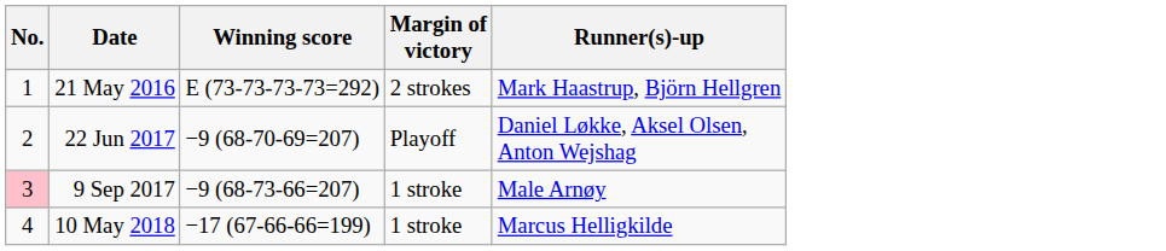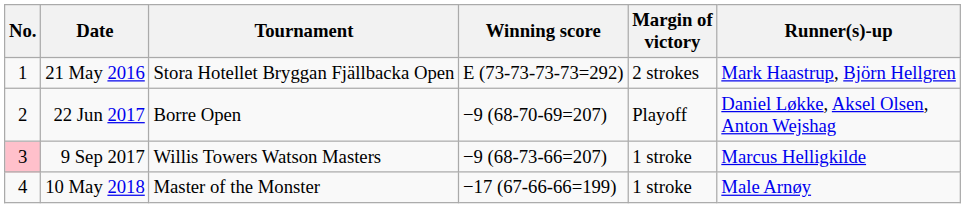+ column: Tournament | Stora Hotellet Bryggan Fjällbacka Open | Borre Open | Willis Towers Watson Masters | Master of the Monster
9 Sep 2017 | Runner(s)-up: Male Arnøy -> Marcus Helligkilde
10 May 2018 | Runner(s)-up: Marcus Helligkilde -> Male Arnøy
